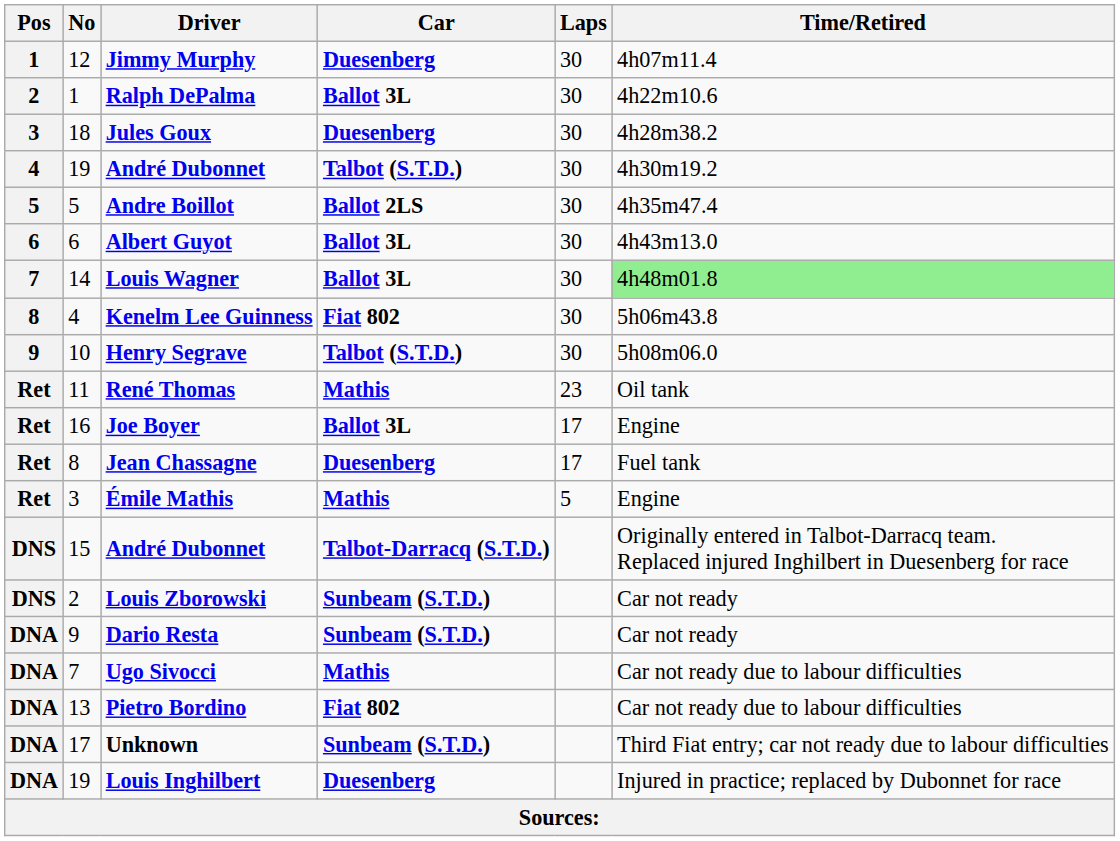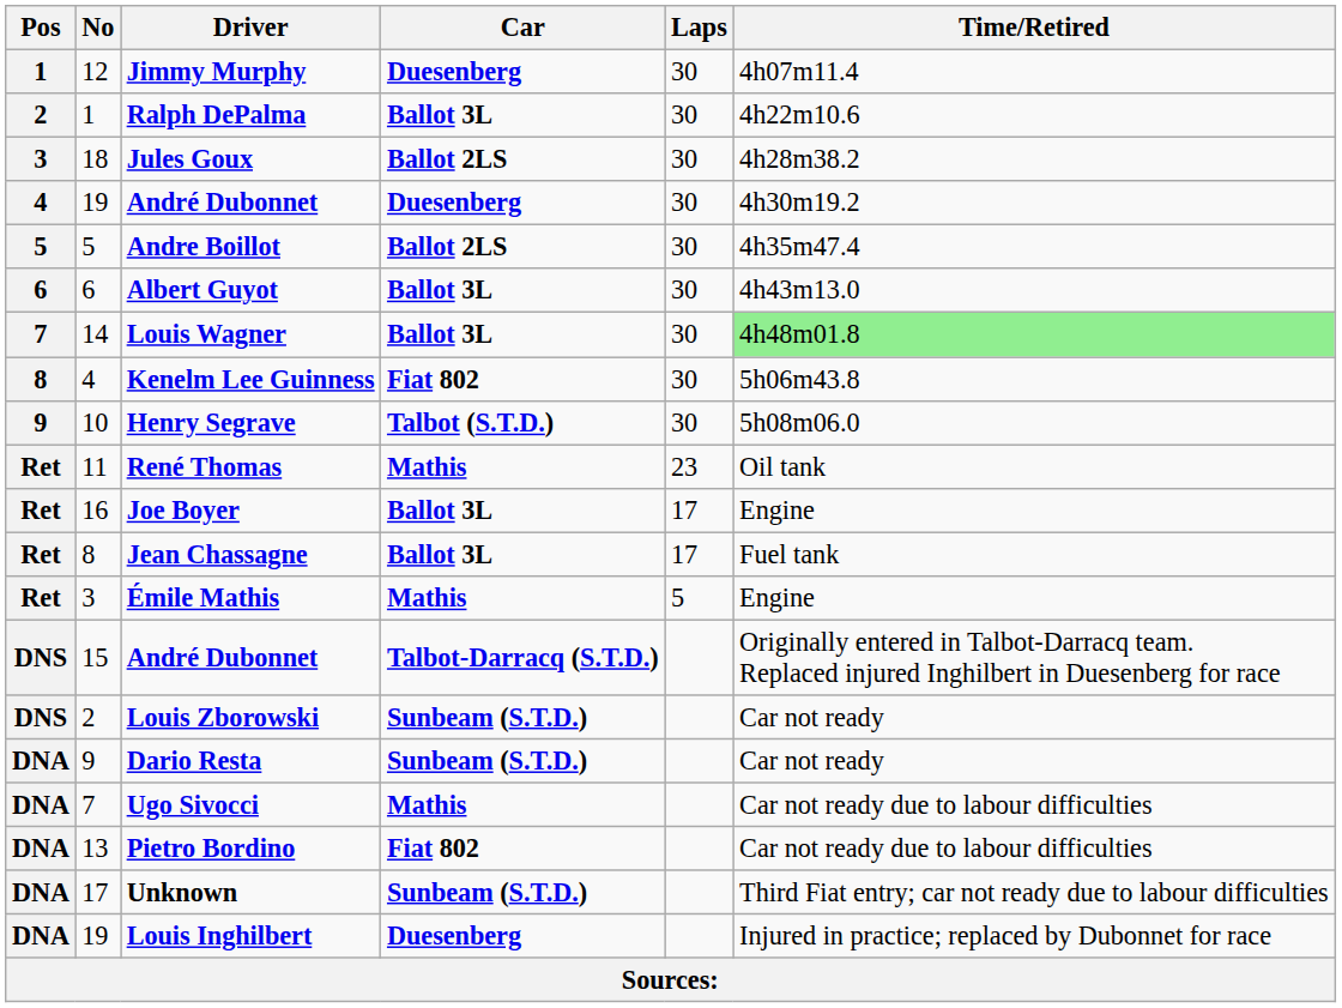Jules Goux | Car: Duesenberg -> Ballot 2LS
19 / André Dubonnet | Car: Talbot (S.T.D.) -> Duesenberg
Jean Chassagne | Car: Duesenberg -> Ballot 3L
